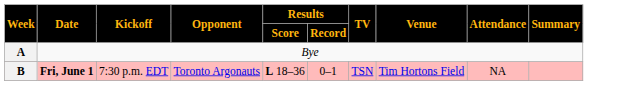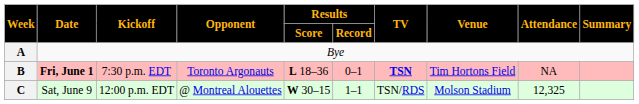B | TV: normal -> bold
+ row: C | Sat, June 9 | 12:00 p.m. EDT | @ Montreal Alouettes | W 30–15 | 1–1 | TSN/RDS | Molson Stadium | 12,325
